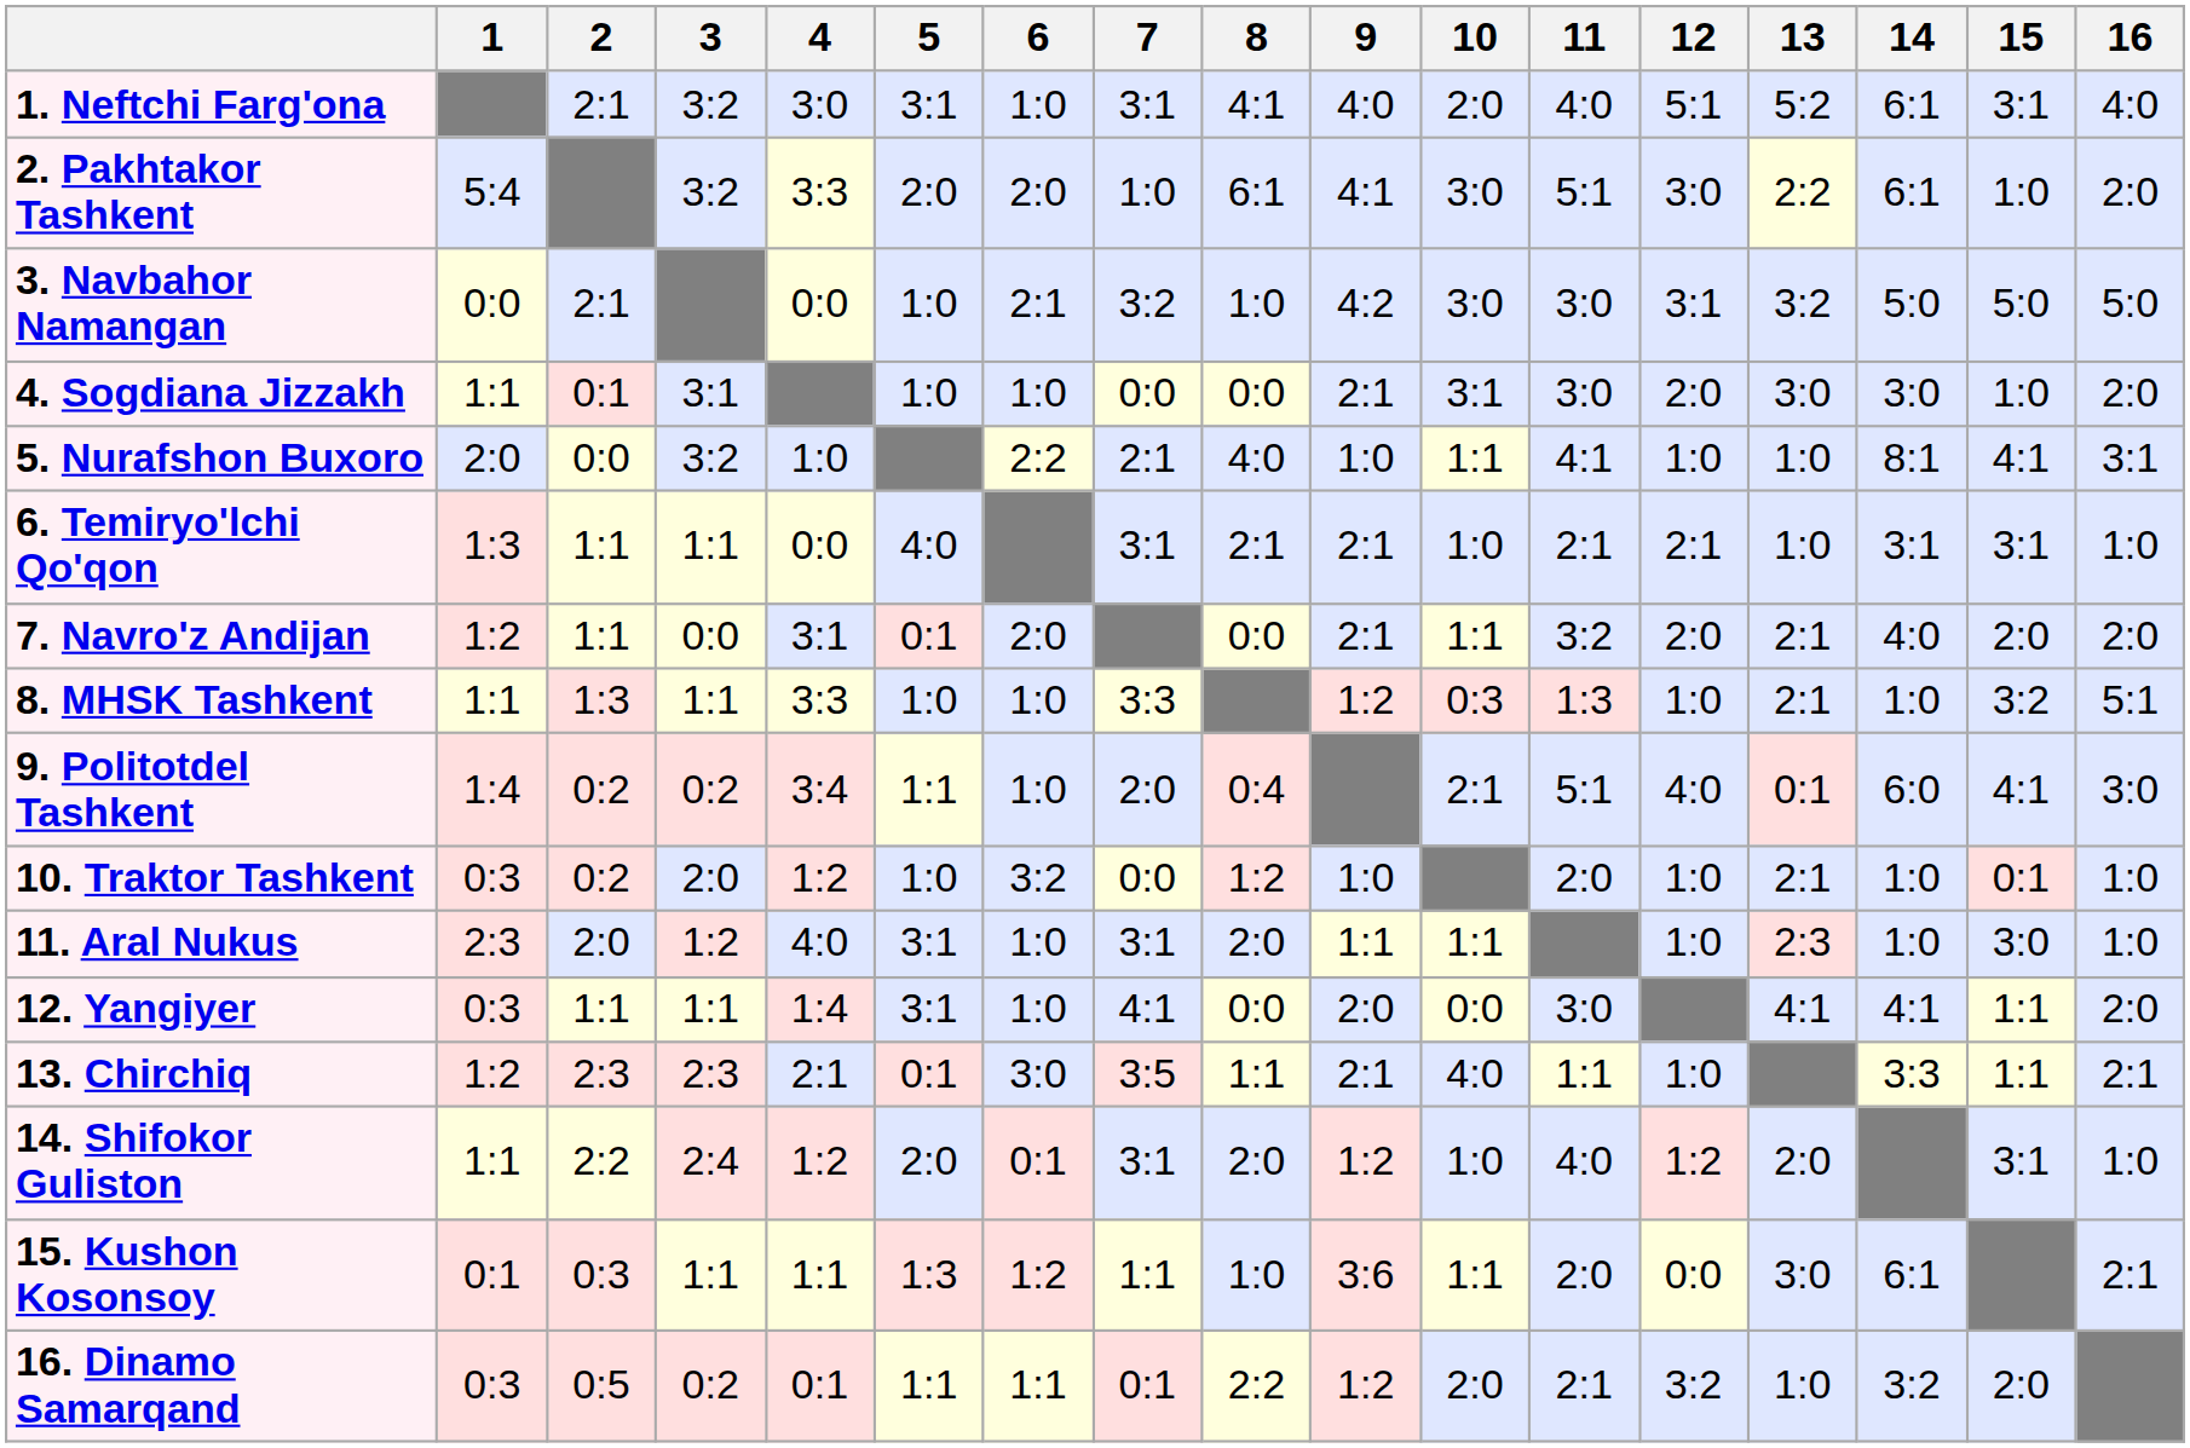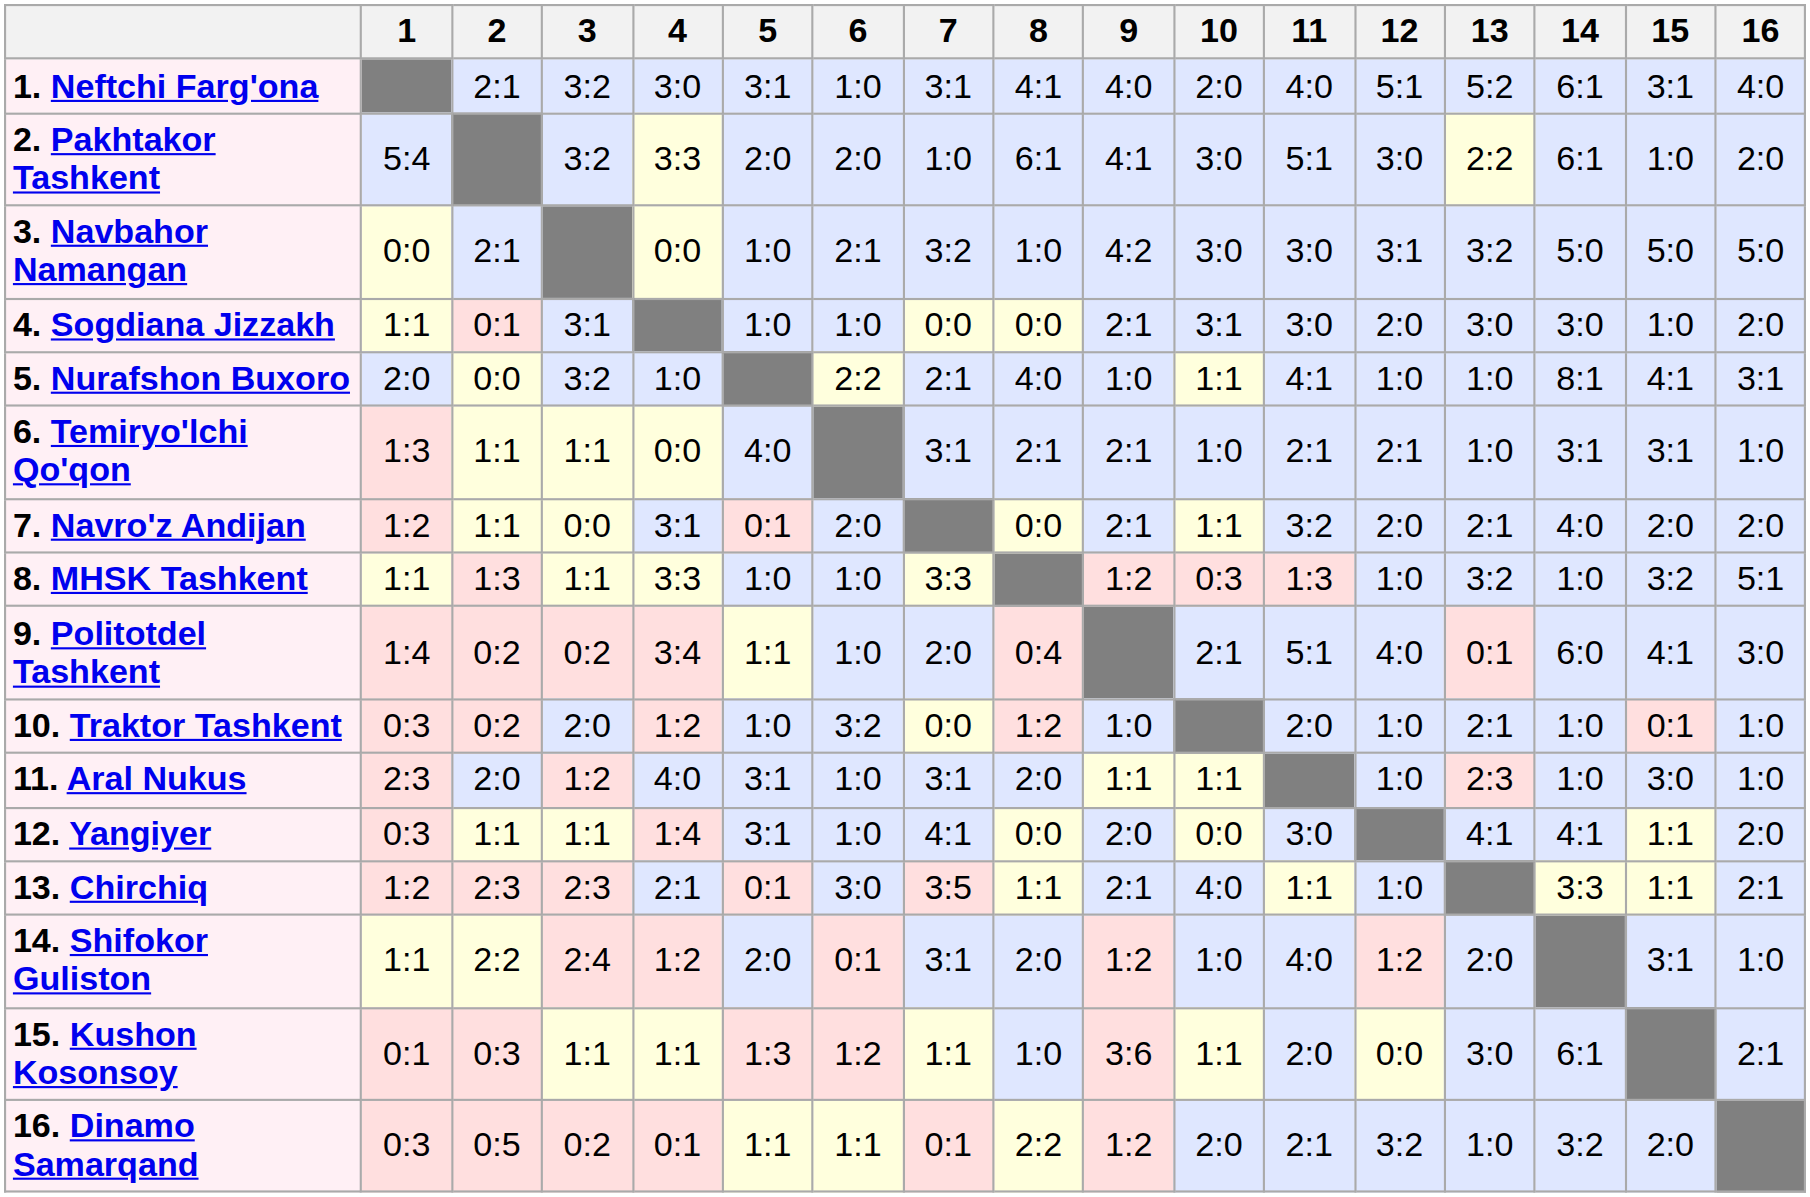8. MHSK Tashkent | 13: 2:1 -> 3:2
